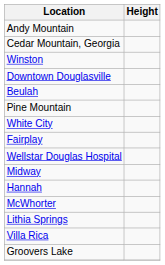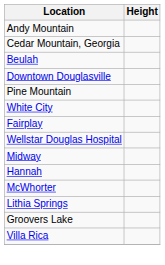- row: Winston
rows swapped: Downtown Douglasville <-> Beulah
rows swapped: Villa Rica <-> Groovers Lake
